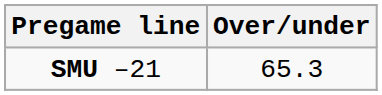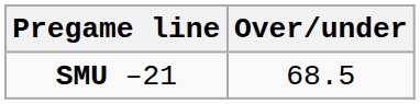SMU –21 | Over/under: 65.3 -> 68.5
